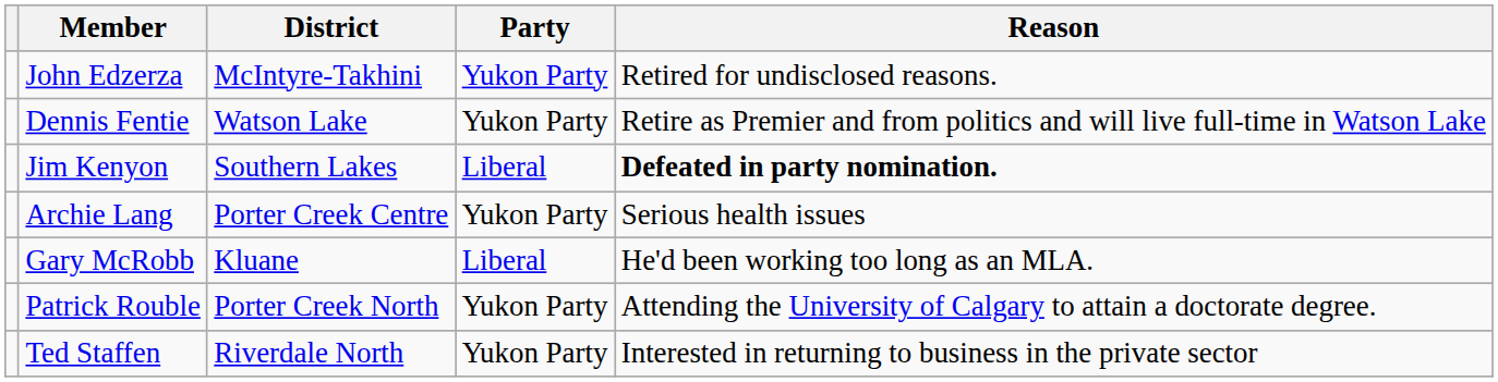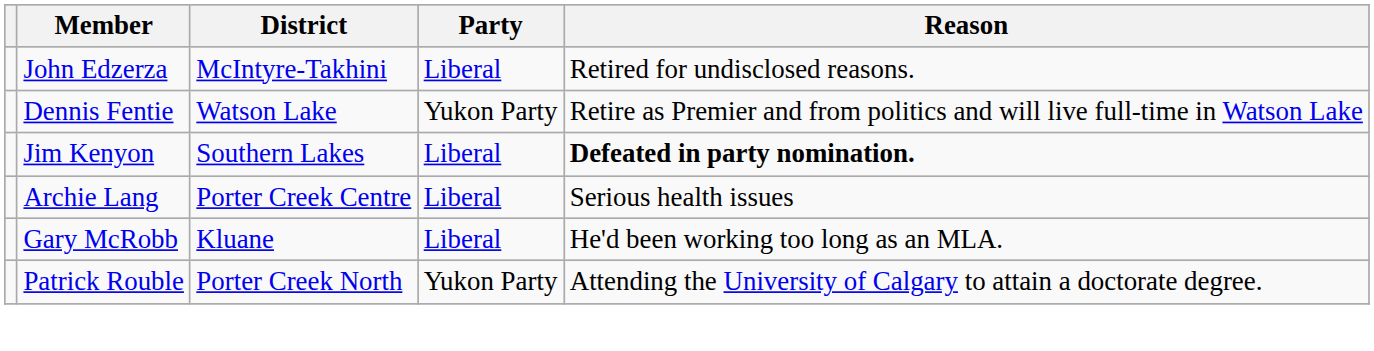John Edzerza | Party: Yukon Party -> Liberal
Archie Lang | Party: Yukon Party -> Liberal
- row: Ted Staffen | Riverdale North | Yukon Party | Interested in returning to business in the private sector
